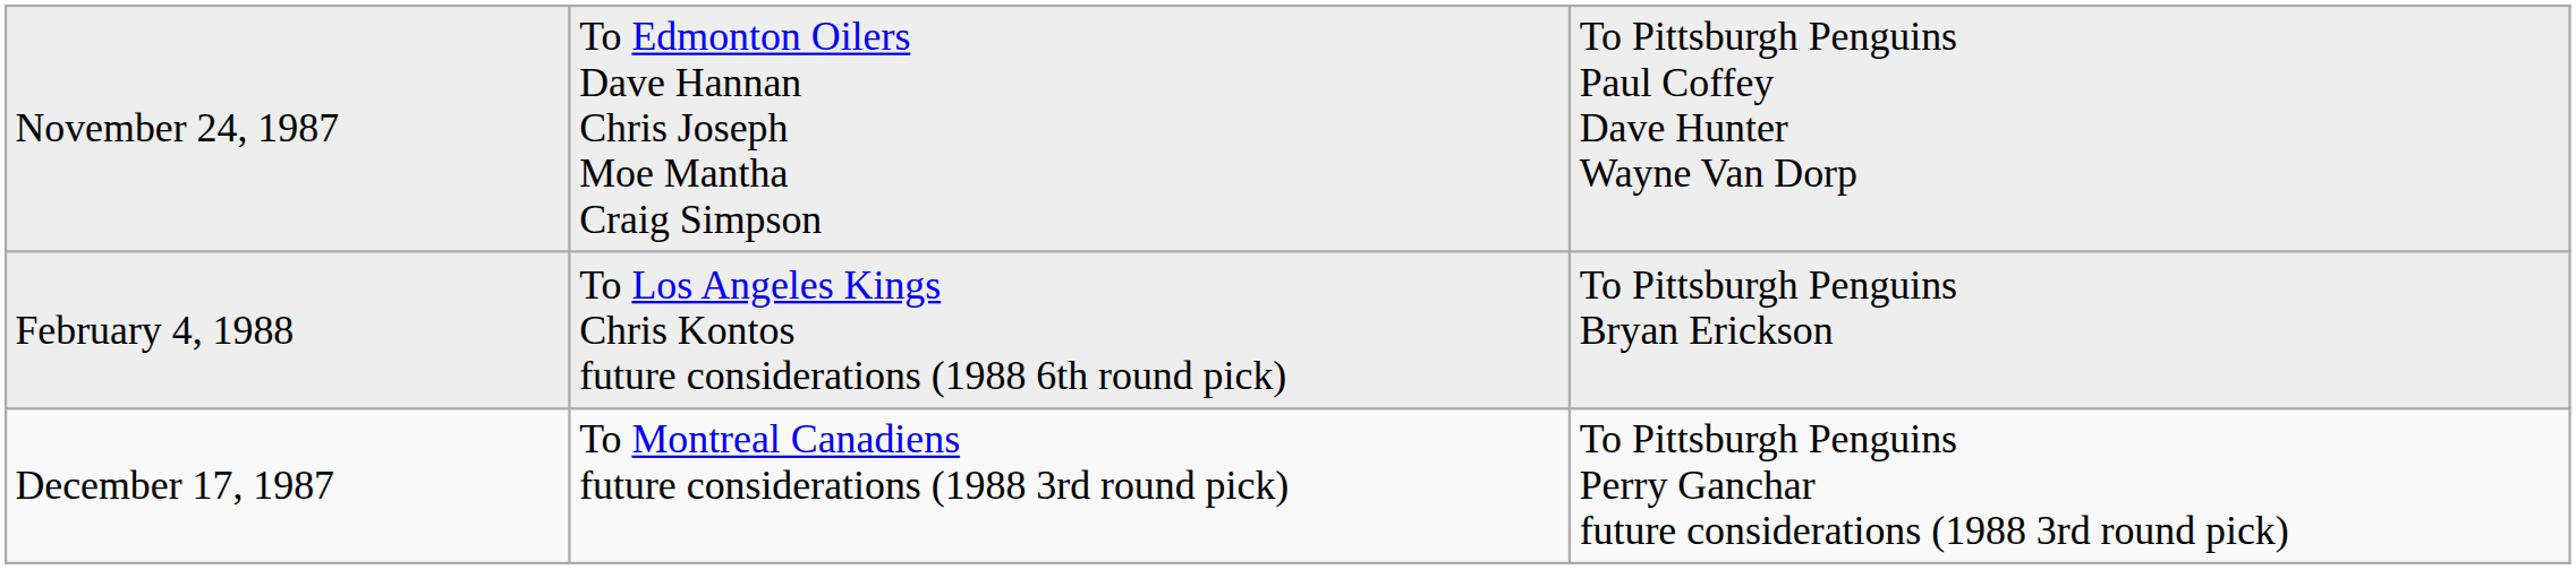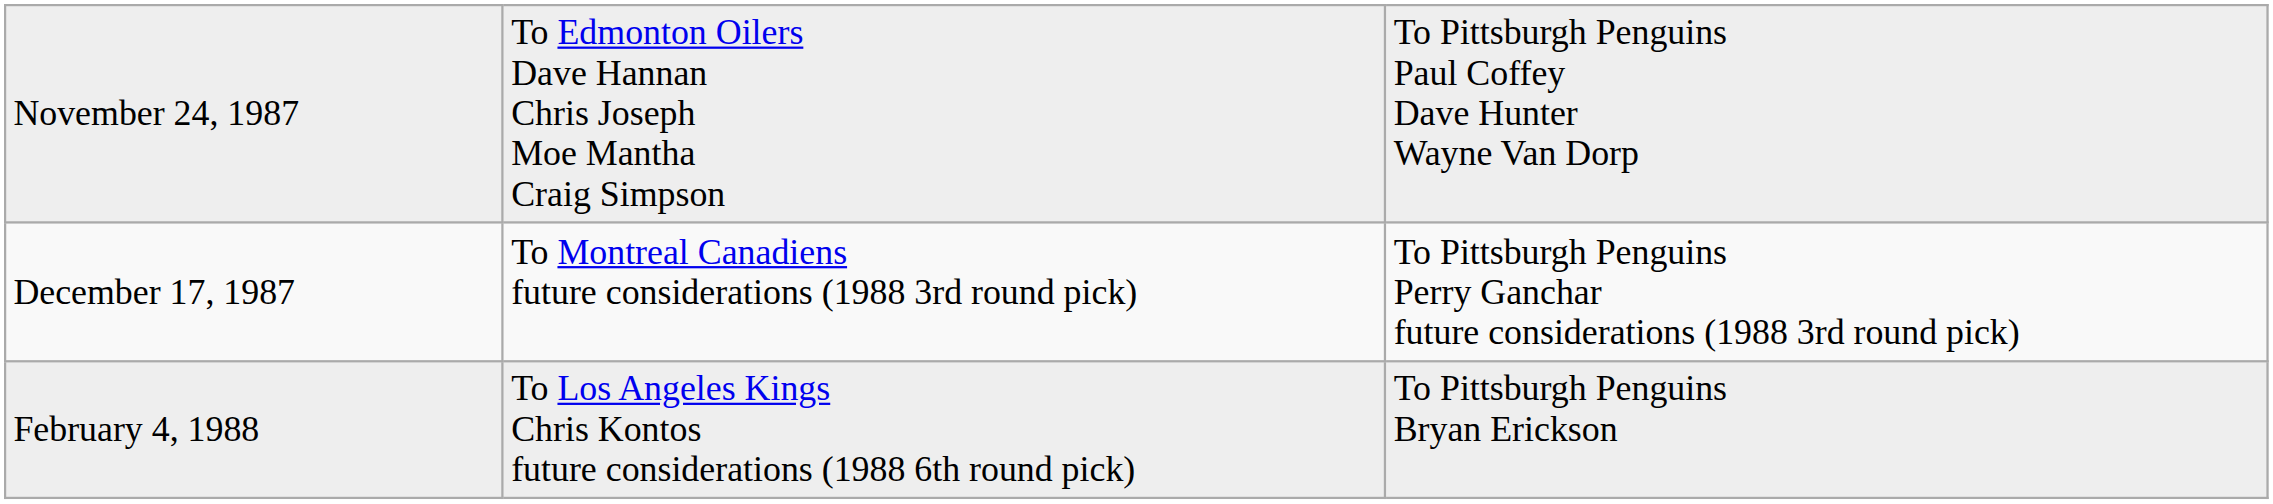rows swapped: December 17, 1987 <-> February 4, 1988
